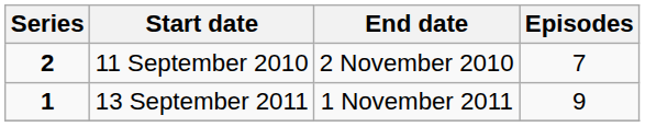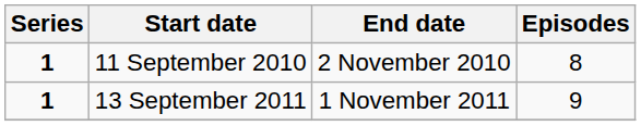11 September 2010 | Series: 2 -> 1
11 September 2010 | Episodes: 7 -> 8
